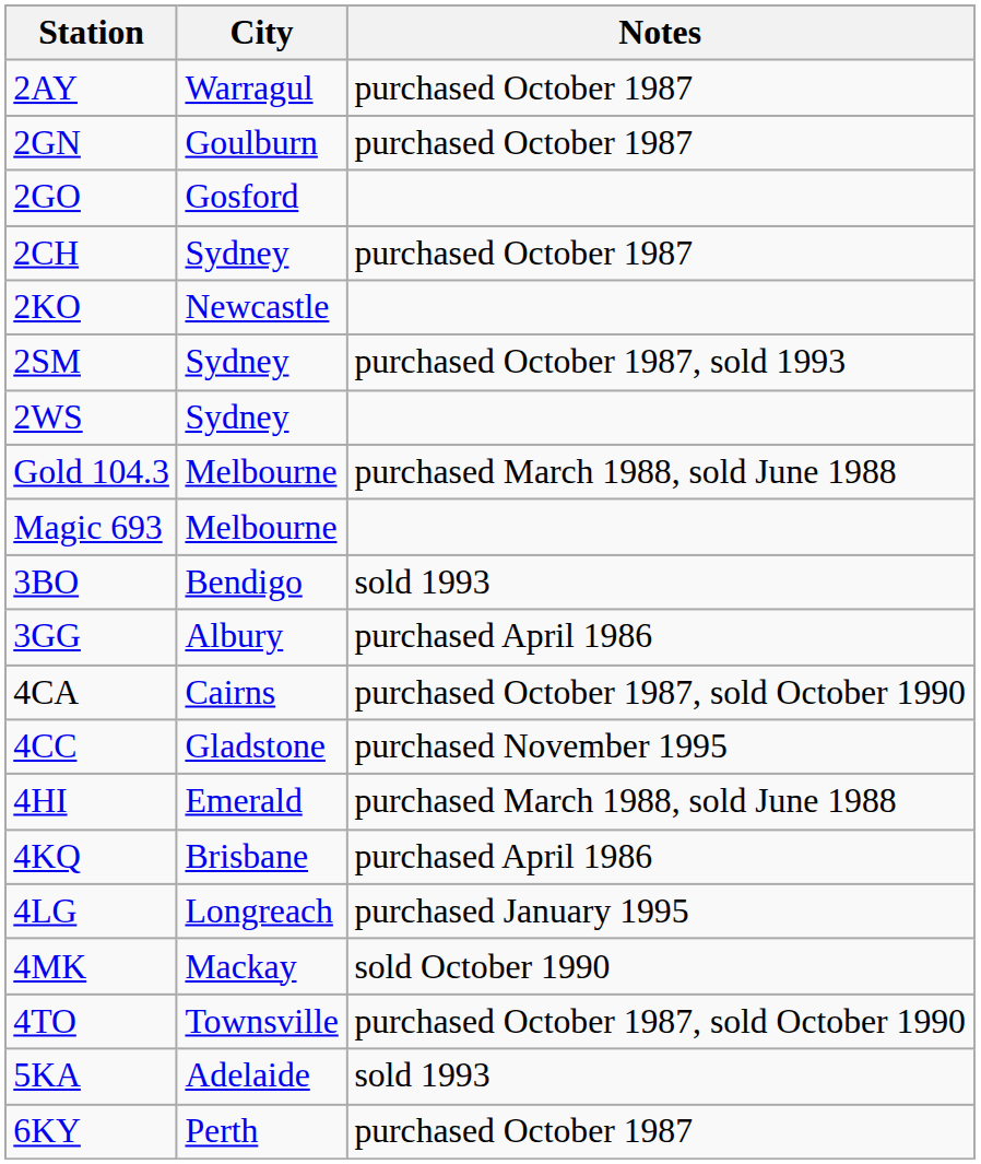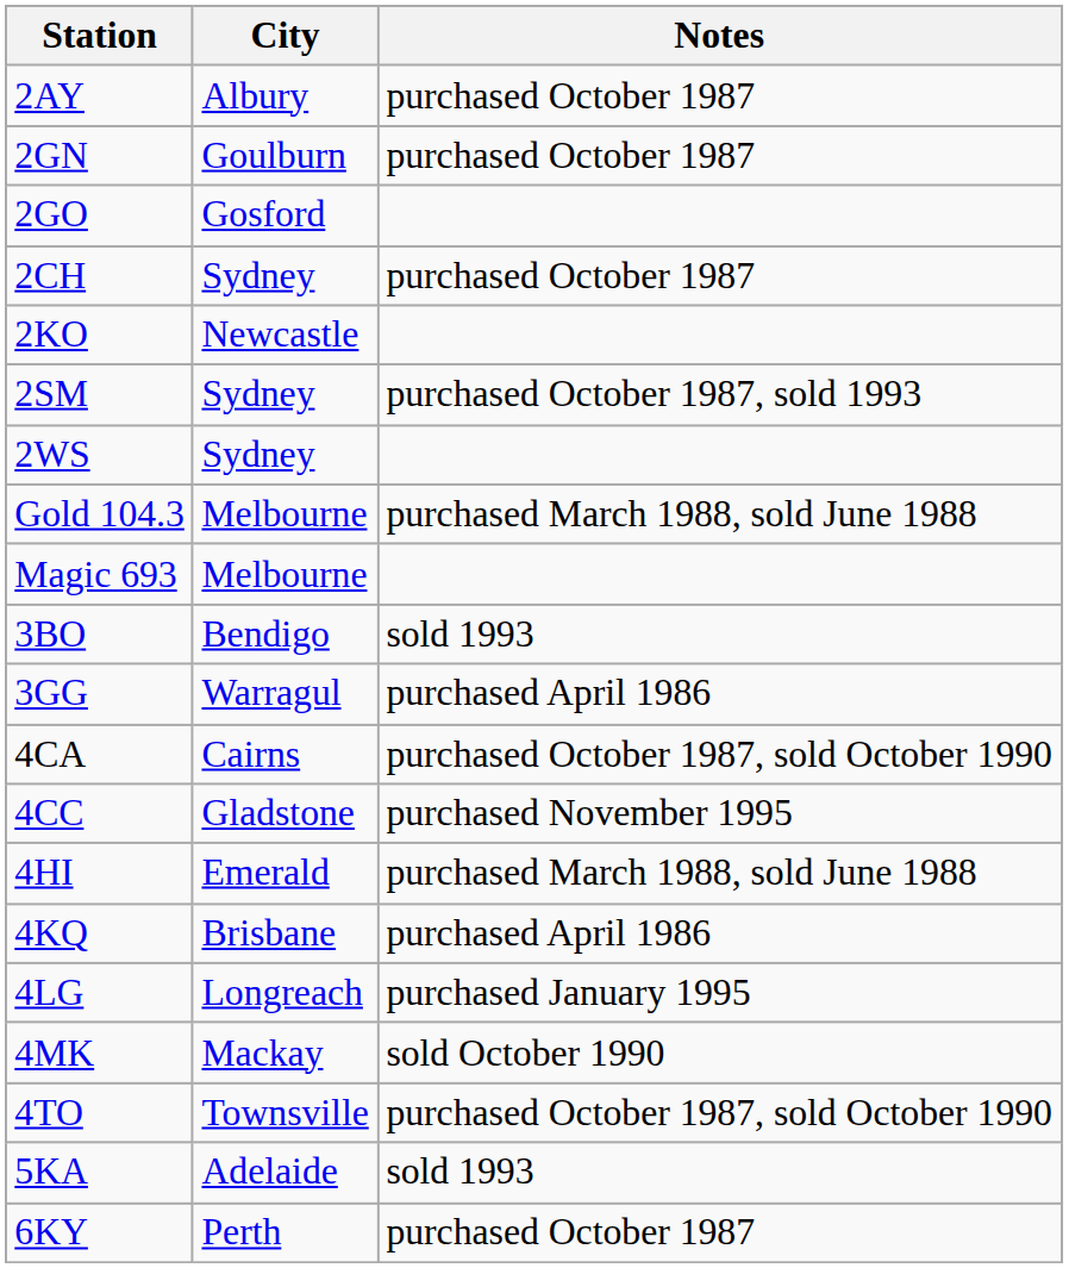2AY | City: Warragul -> Albury
3GG | City: Albury -> Warragul
